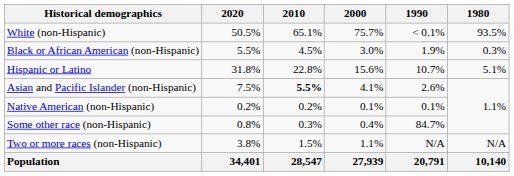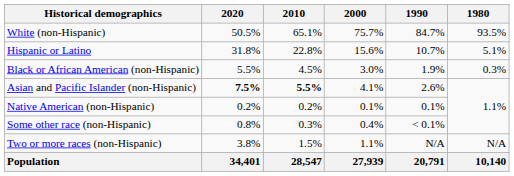White (non-Hispanic) | 1990: < 0.1% -> 84.7%
rows swapped: Hispanic or Latino <-> Black or African American (non-Hispanic)
Asian and Pacific Islander (non-Hispanic) | 2020: normal -> bold
Some other race (non-Hispanic) | 1990: 84.7% -> < 0.1%
